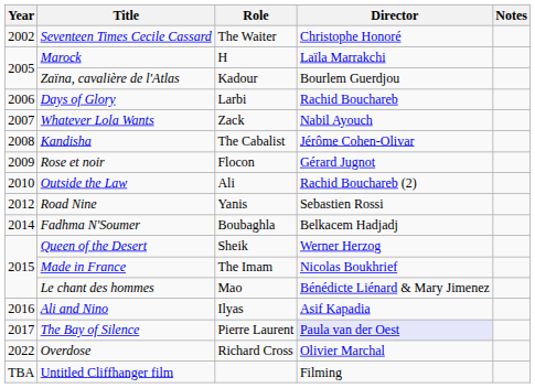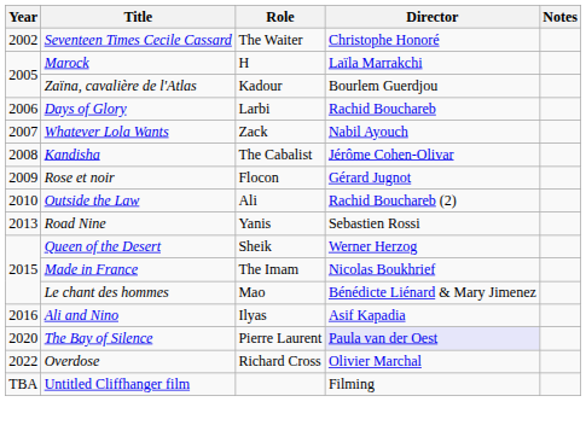Road Nine | Year: 2012 -> 2013
- row: 2014 | Fadhma N'Soumer | Boubaghla | Belkacem Hadjadj
The Bay of Silence | Year: 2017 -> 2020
